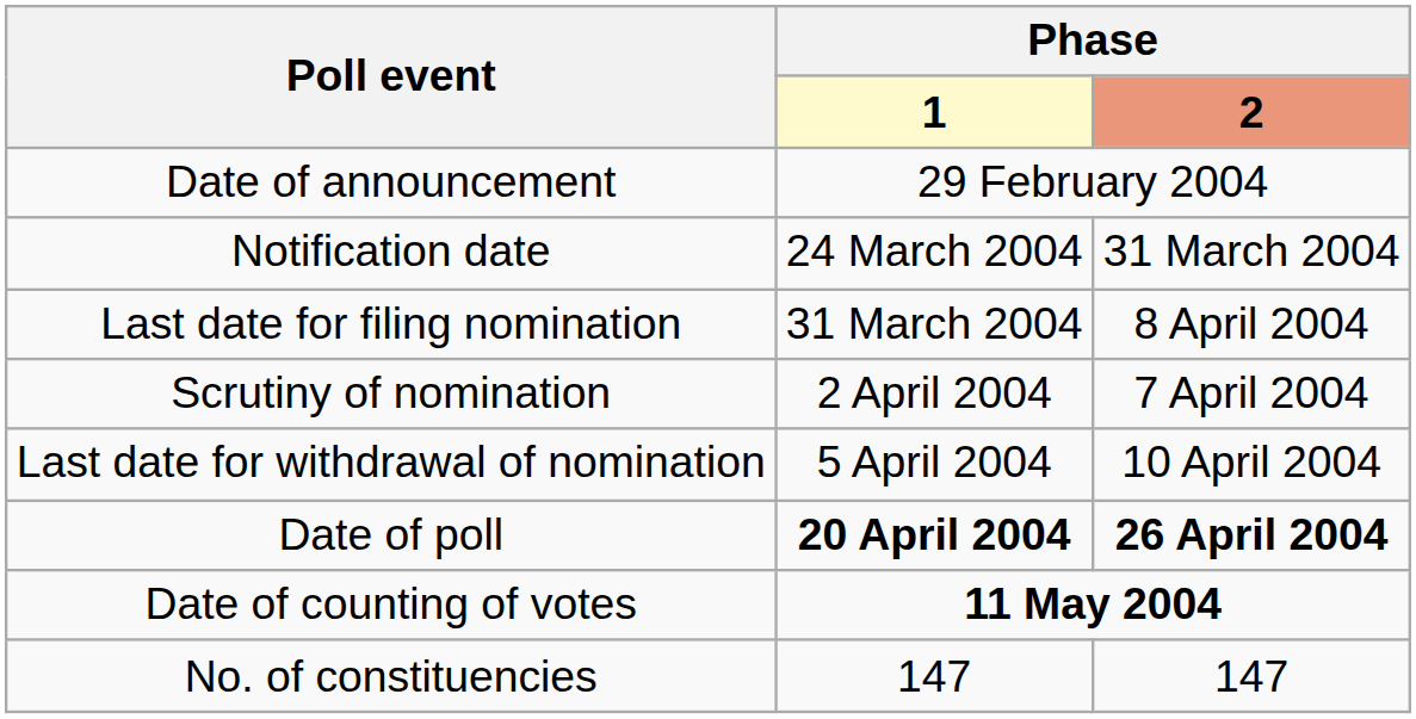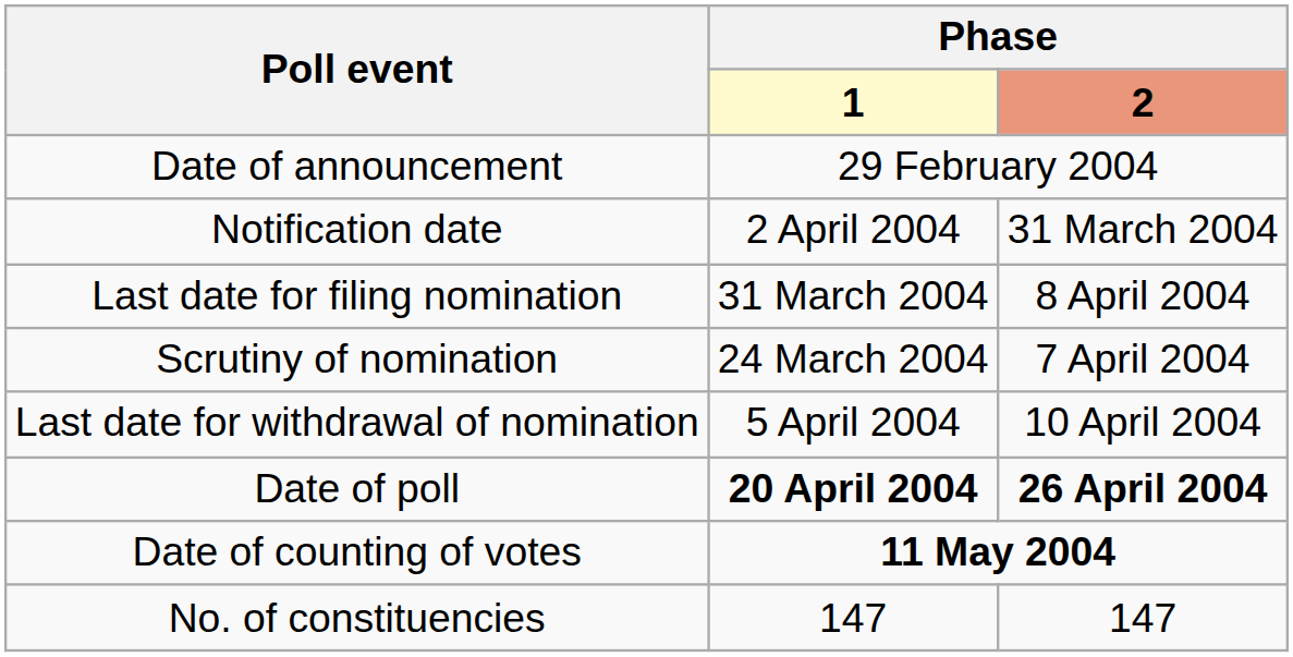Notification date | Phase / 1: 24 March 2004 -> 2 April 2004
Scrutiny of nomination | Phase / 1: 2 April 2004 -> 24 March 2004
